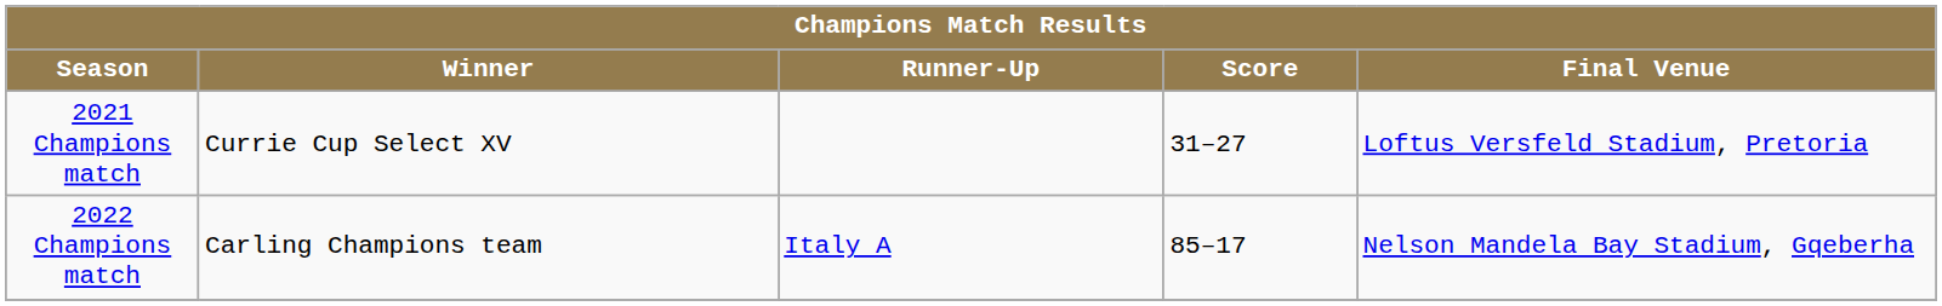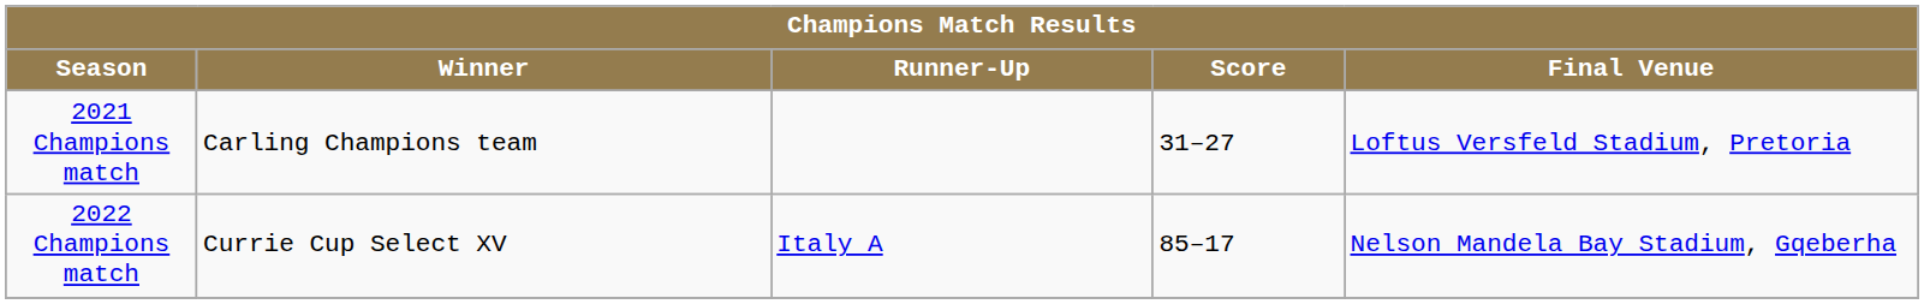2021 Champions match | Winner: Currie Cup Select XV -> Carling Champions team
2022 Champions match | Winner: Carling Champions team -> Currie Cup Select XV
